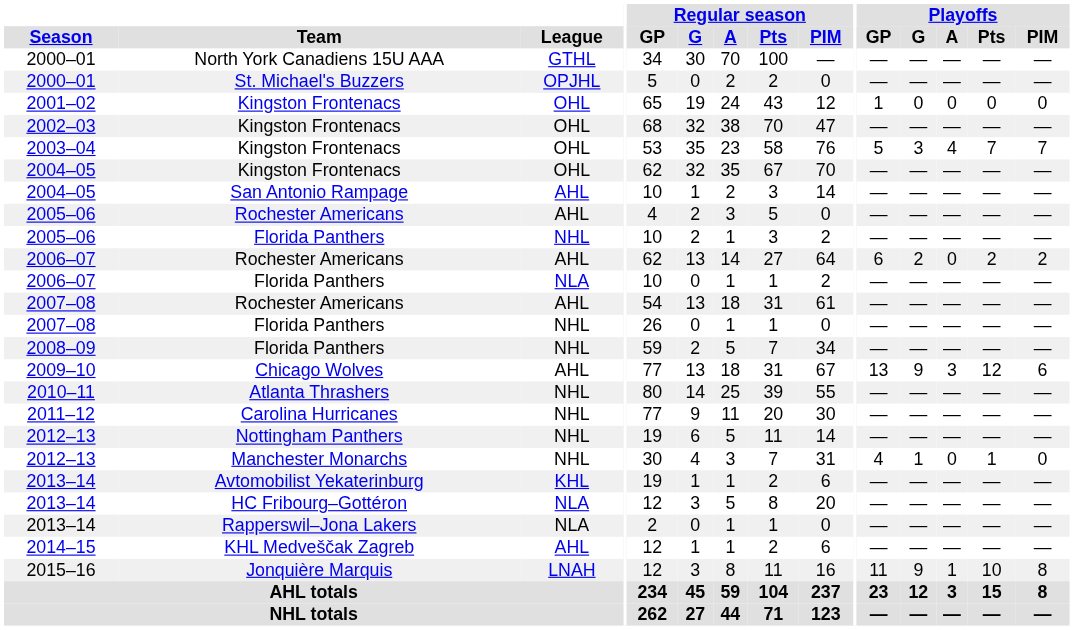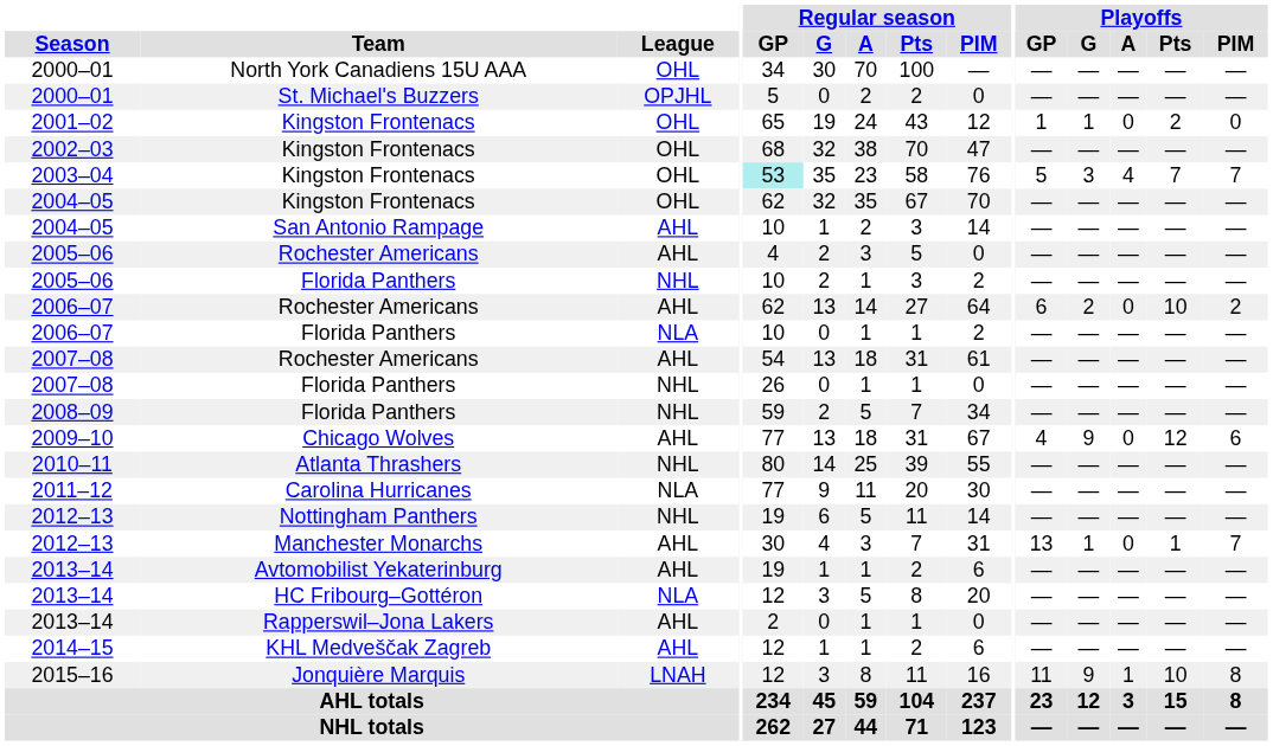2000–01 / North York Canadiens 15U AAA | League: GTHL -> OHL
2001–02 | Playoffs / G: 0 -> 1
2001–02 | Playoffs / Pts: 0 -> 2
2003–04 | Regular season / GP: no background -> paleturquoise background
2006–07 / Rochester Americans | Playoffs / Pts: 2 -> 10
2009–10 | Playoffs / GP: 13 -> 4
2009–10 | Playoffs / A: 3 -> 0
2011–12 | League: NHL -> NLA
2012–13 / Manchester Monarchs | League: NHL -> AHL
2012–13 / Manchester Monarchs | Playoffs / GP: 4 -> 13
2012–13 / Manchester Monarchs | Playoffs / PIM: 0 -> 7
2013–14 / Avtomobilist Yekaterinburg | League: KHL -> AHL
2013–14 / Rapperswil–Jona Lakers | League: NLA -> AHL
